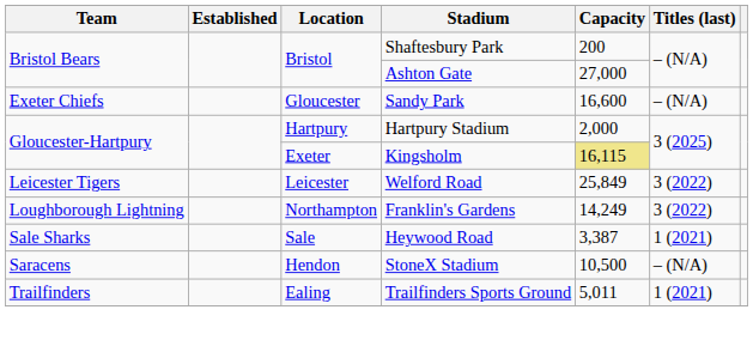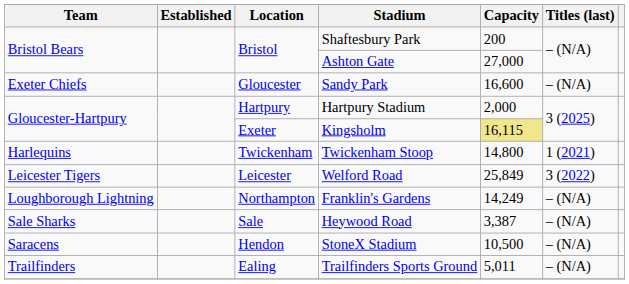+ row: Harlequins | Twickenham | Twickenham Stoop | 14,800 | 1 (2021)
Franklin's Gardens | Titles (last): 3 (2022) -> – (N/A)
Heywood Road | Titles (last): 1 (2021) -> – (N/A)
Trailfinders Sports Ground | Titles (last): 1 (2021) -> – (N/A)
